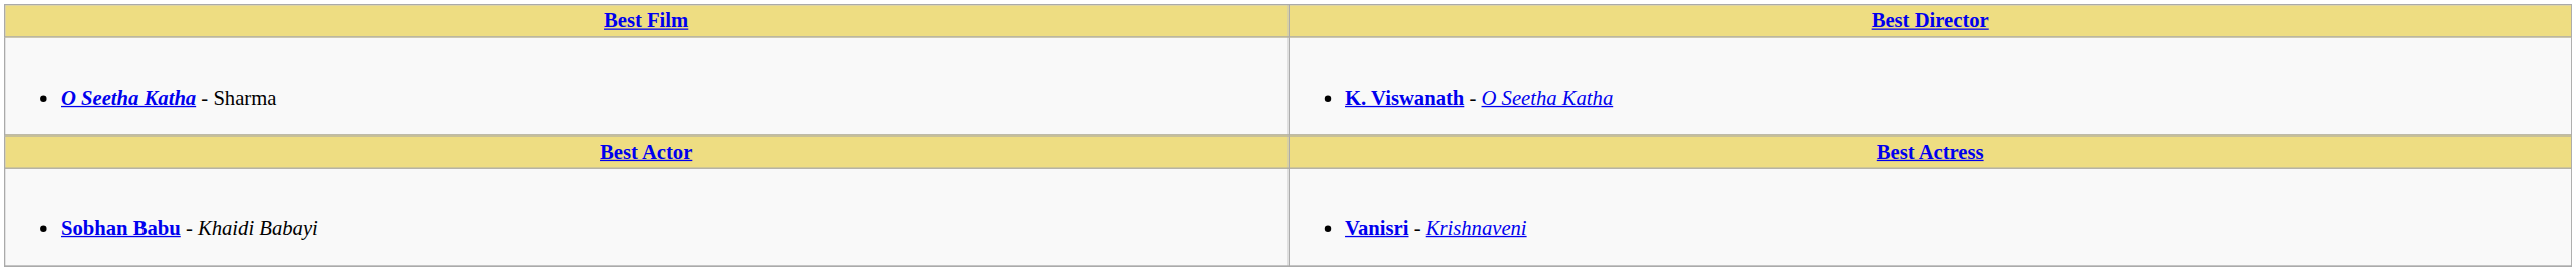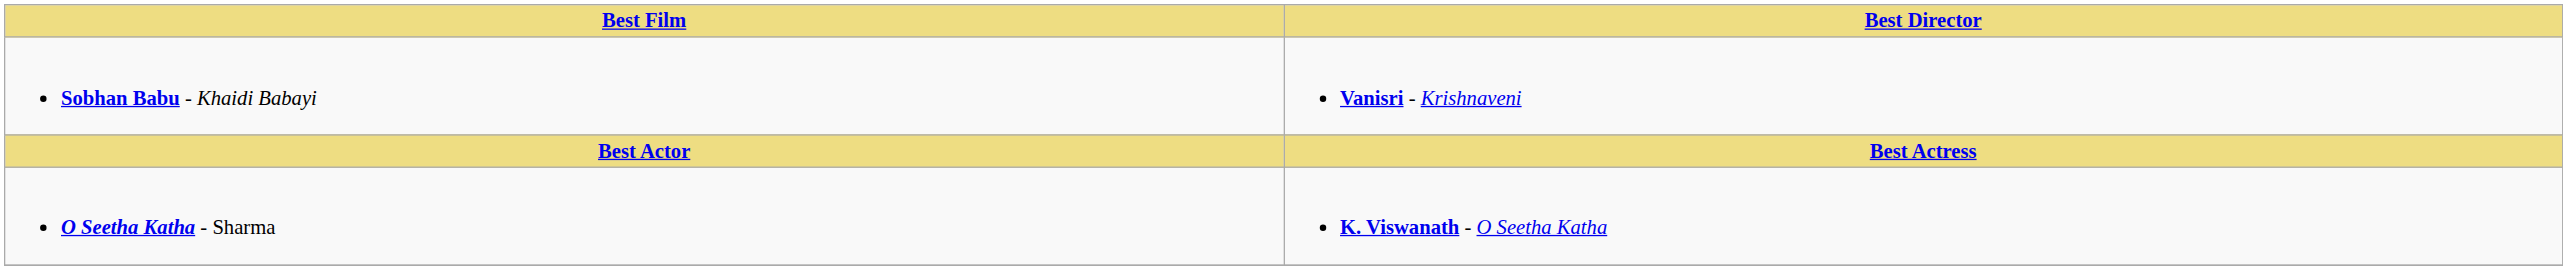rows swapped: O Seetha Katha - Sharma <-> Sobhan Babu - Khaidi Babayi
